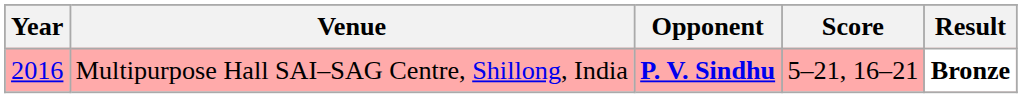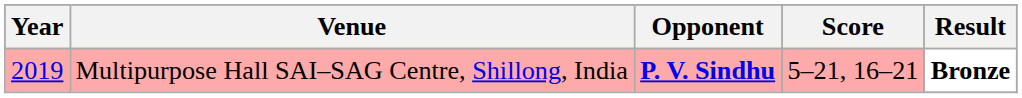Multipurpose Hall SAI–SAG Centre, Shillong, India | Year: 2016 -> 2019
